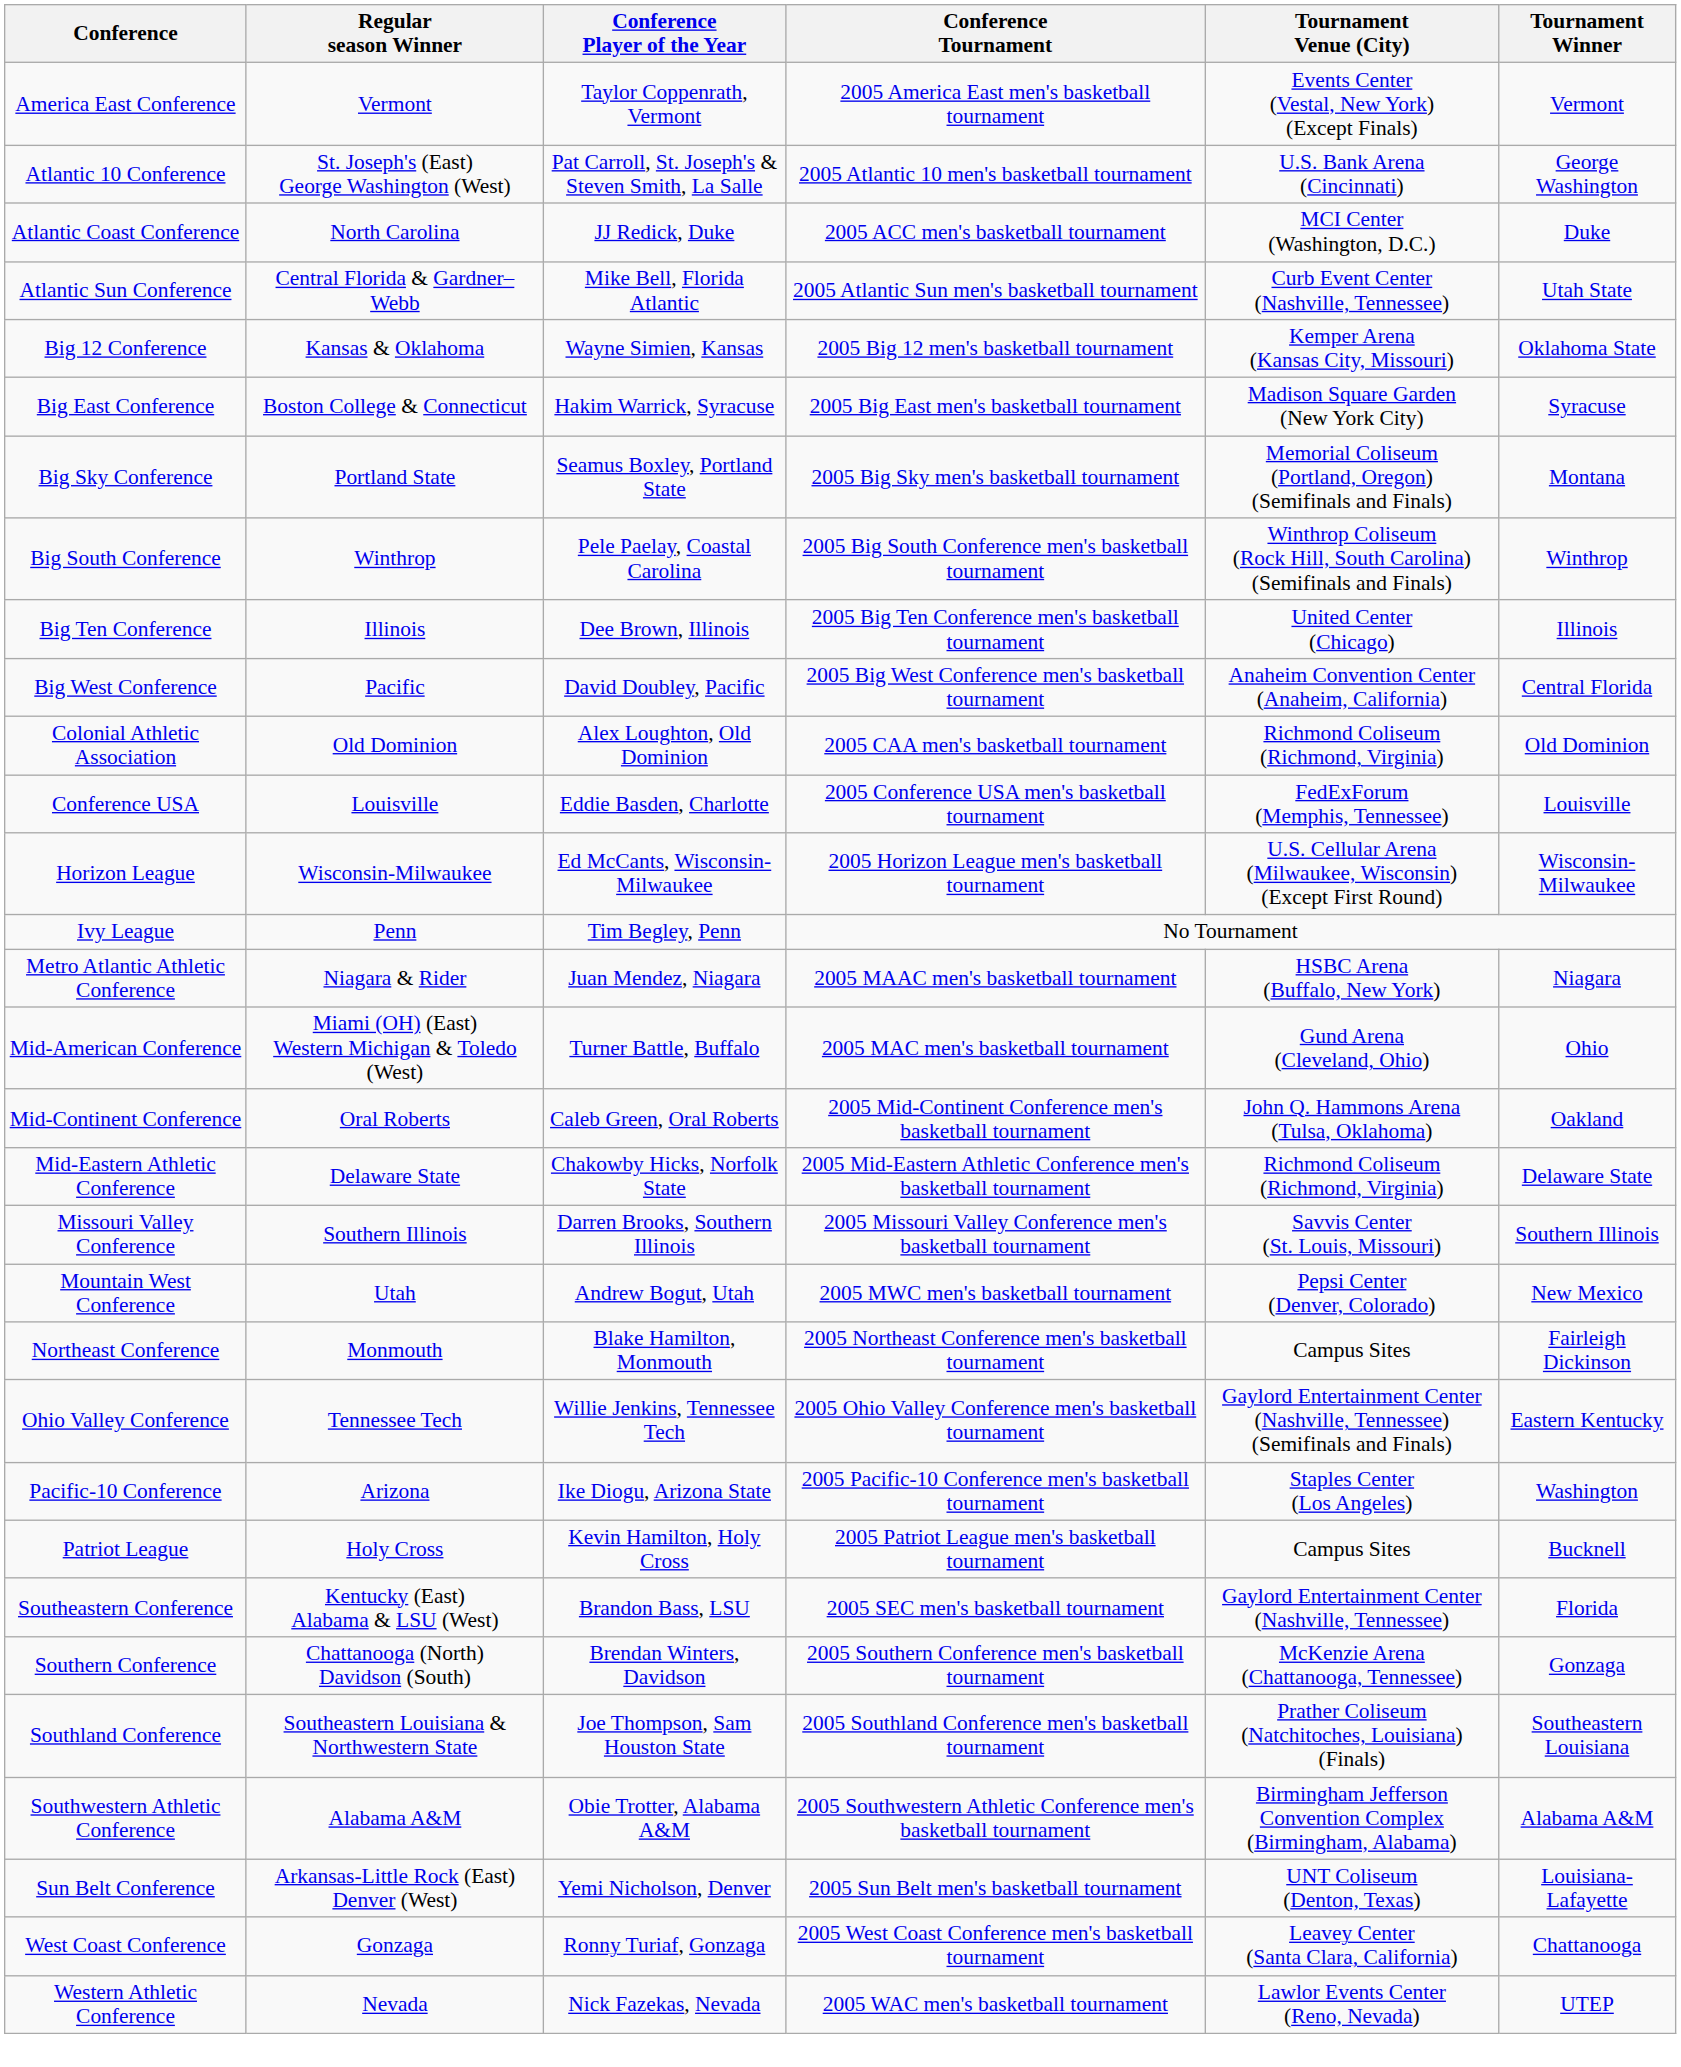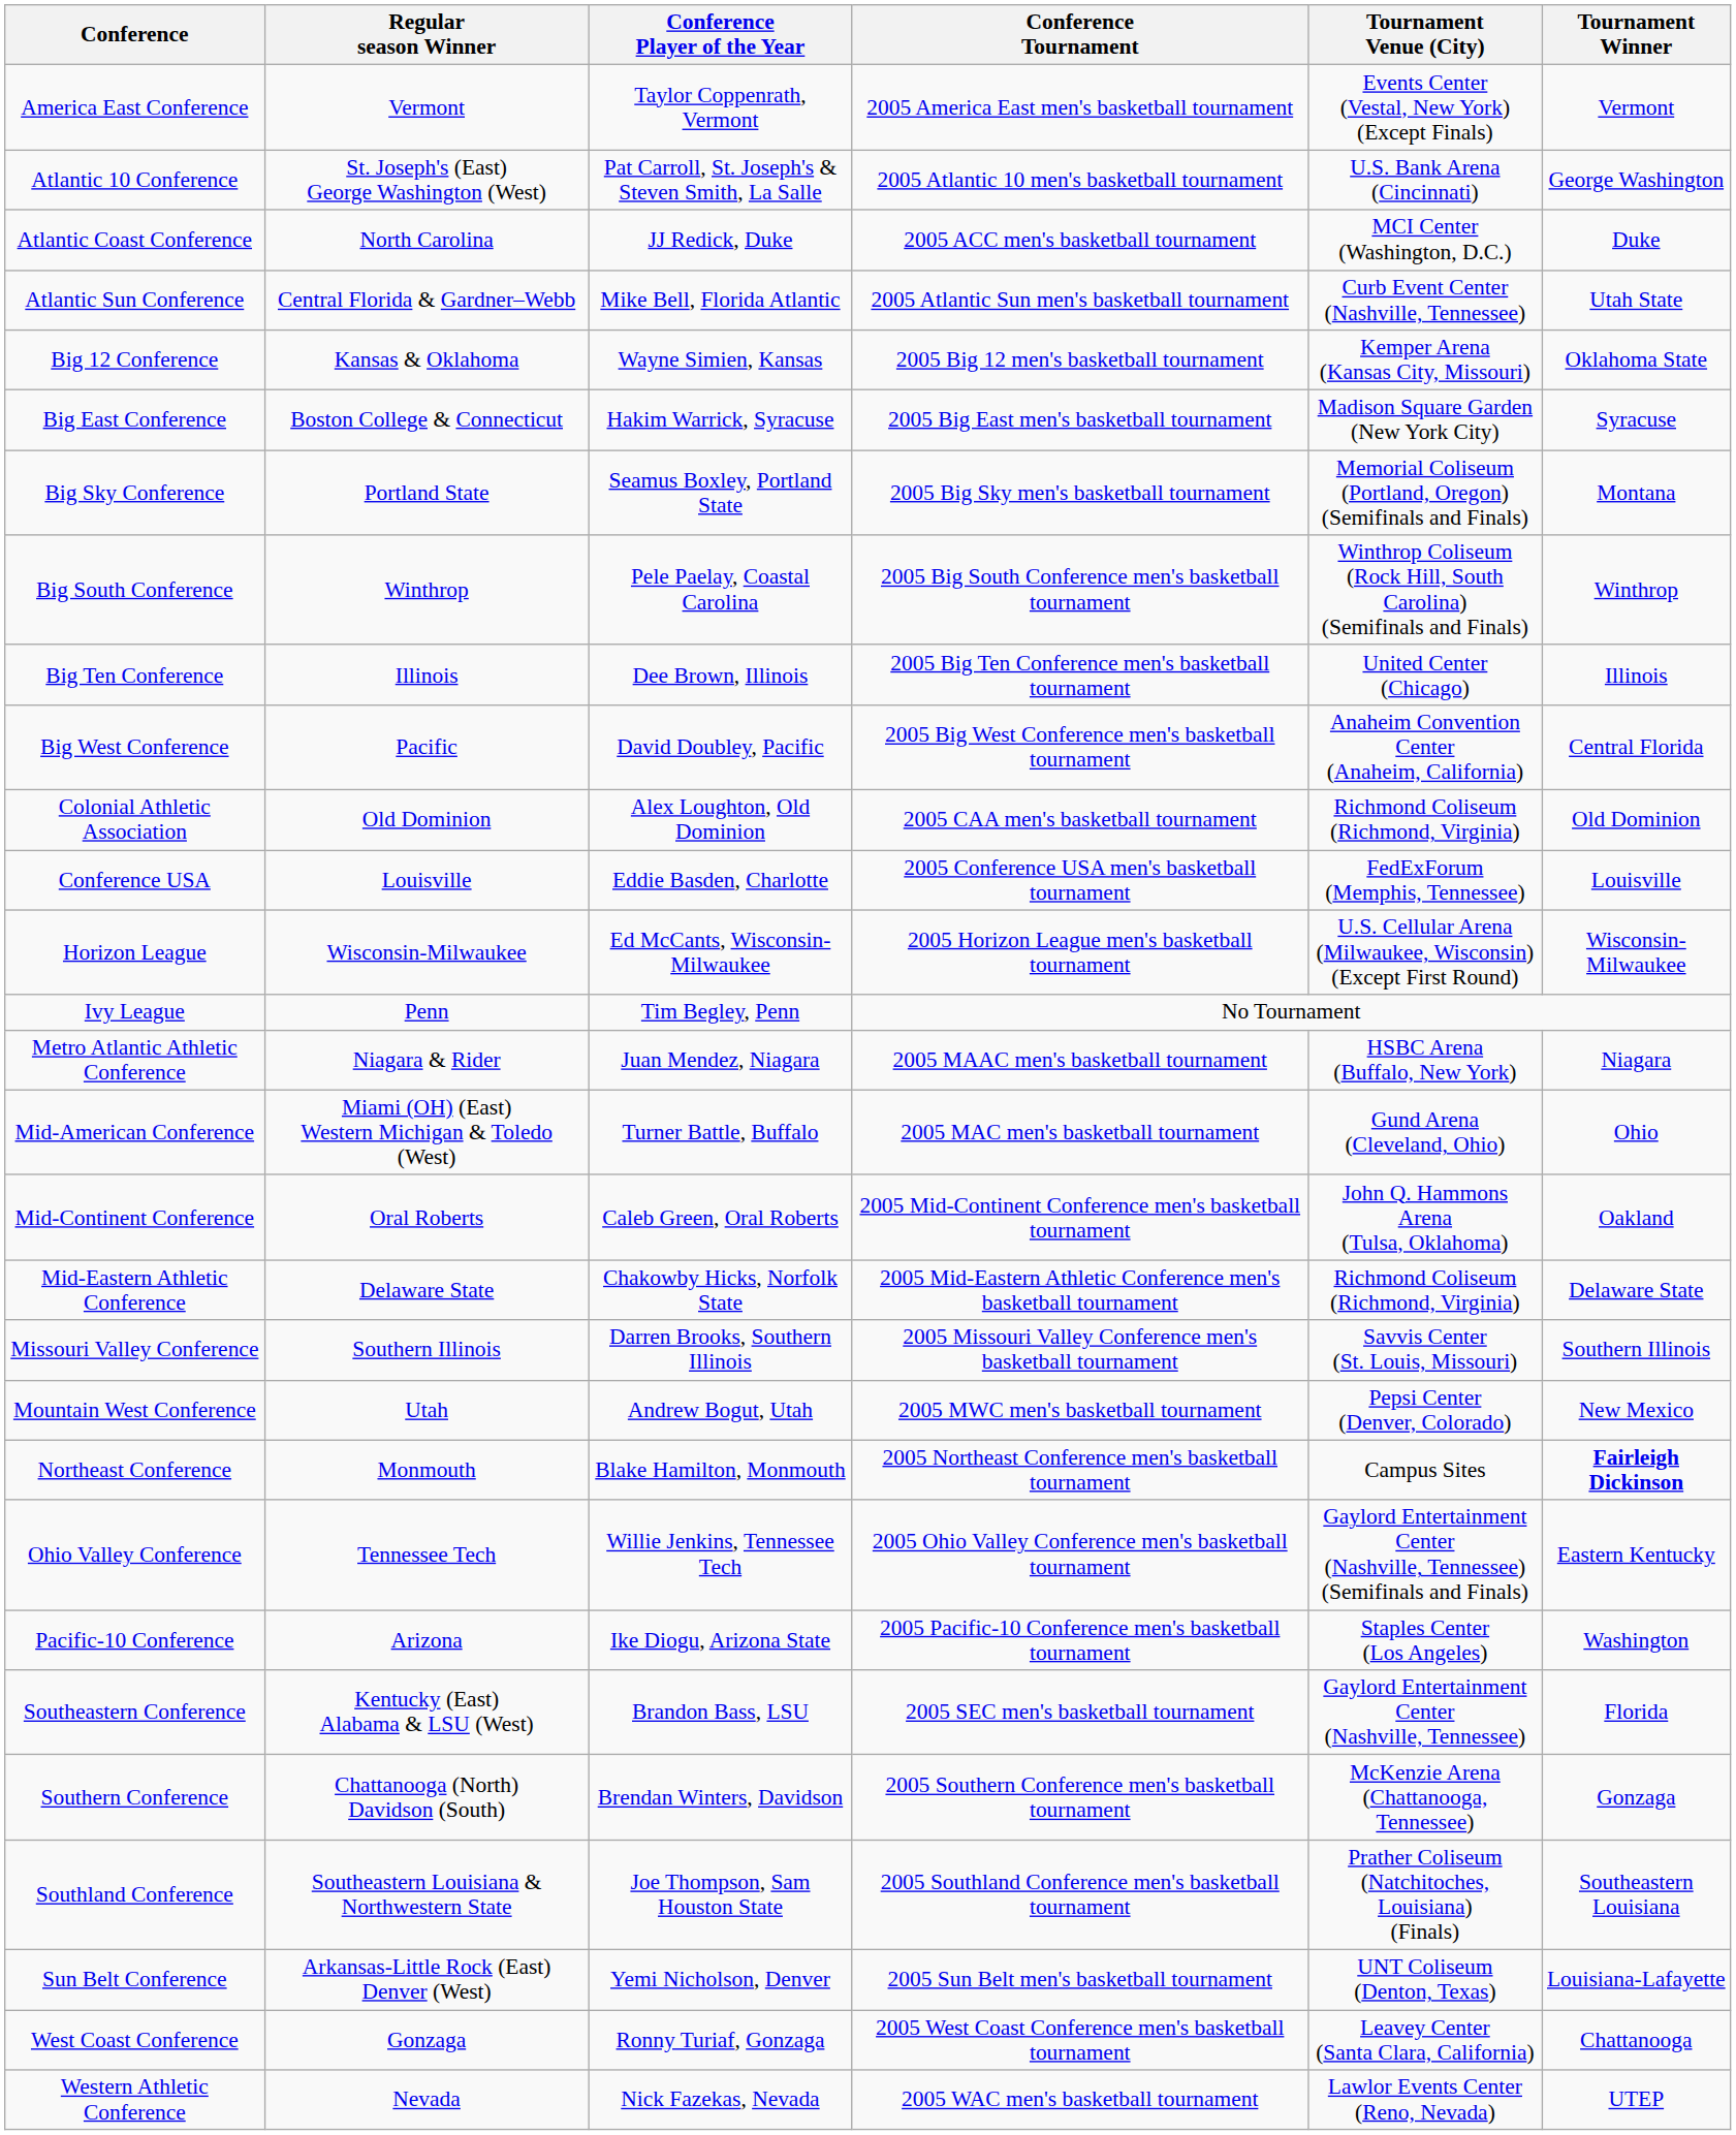Northeast Conference | Tournament Winner: normal -> bold
- row: Patriot League | Holy Cross | Kevin Hamilton, Holy Cross | 2005 Patriot League men's basketball tournament | Campus Sites | Bucknell
- row: Southwestern Athletic Conference | Alabama A&M | Obie Trotter, Alabama A&M | 2005 Southwestern Athletic Conference men's basketball tournament | Birmingham Jefferson Convention Complex (Birmingham, Alabama) | Alabama A&M
